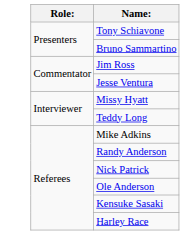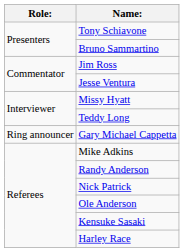+ row: Ring announcer | Gary Michael Cappetta
